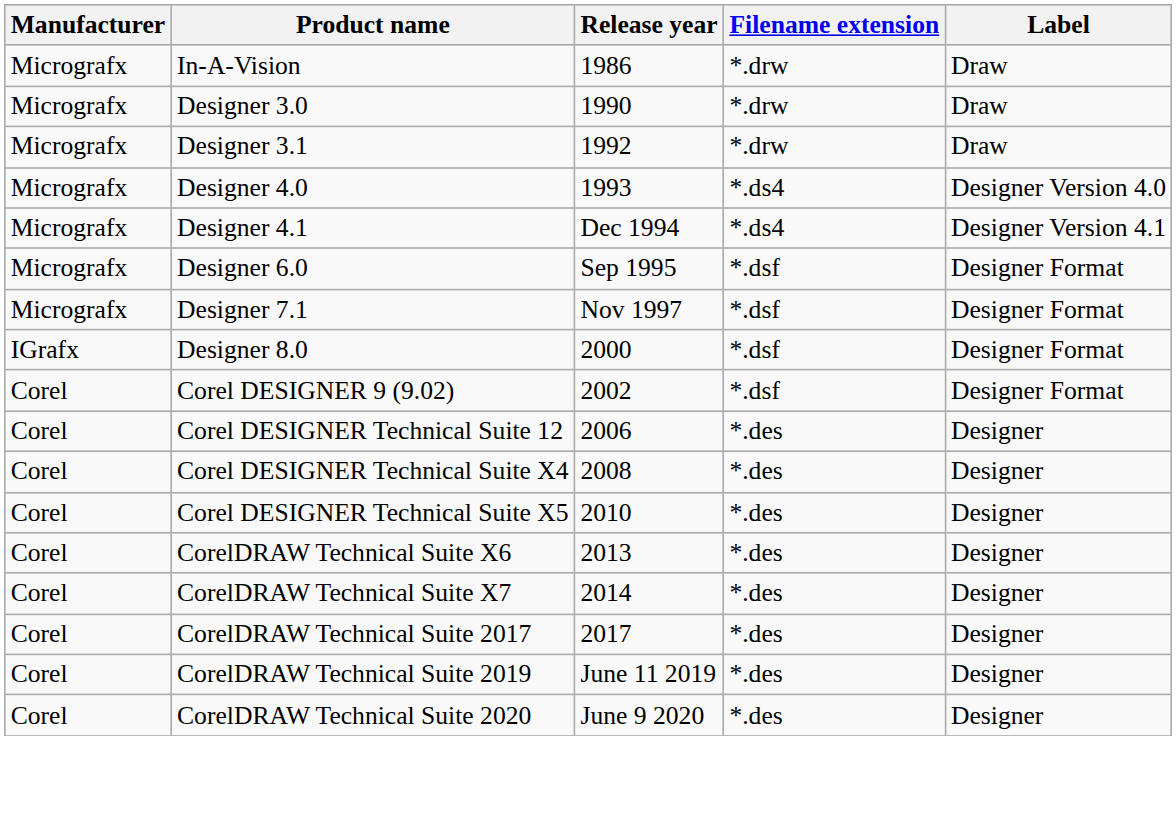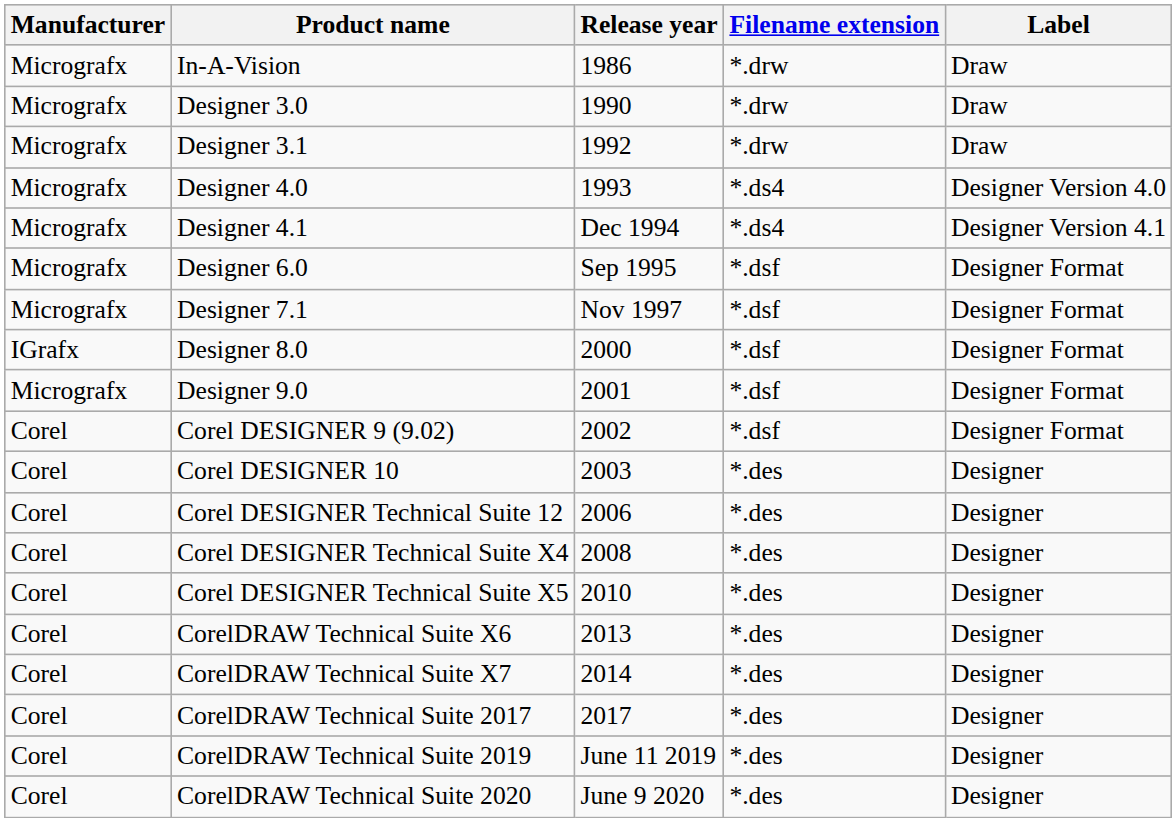+ row: Micrografx | Designer 9.0 | 2001 | *.dsf | Designer Format
+ row: Corel | Corel DESIGNER 10 | 2003 | *.des | Designer
